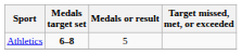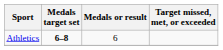Athletics | Medals or result: 5 -> 6
